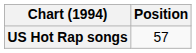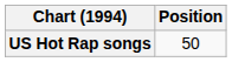US Hot Rap songs | Position: 57 -> 50
